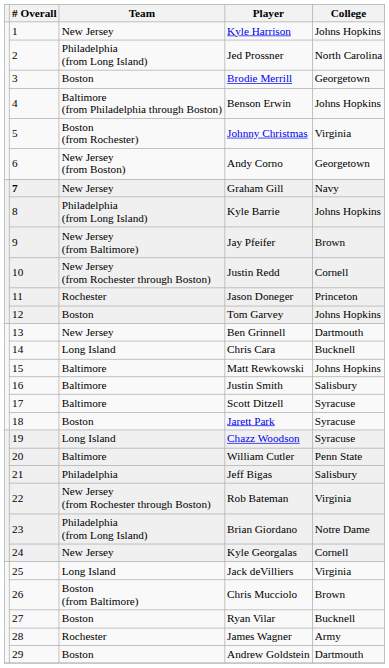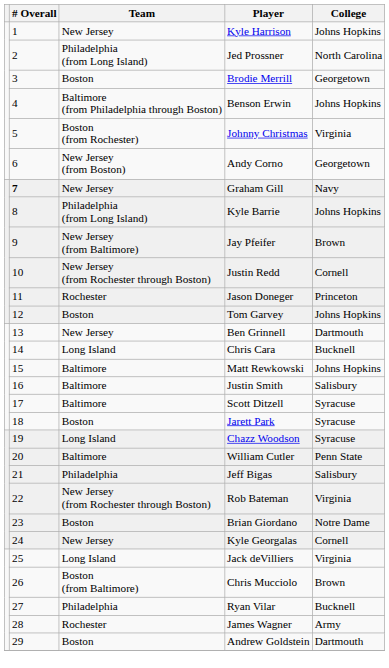Brian Giordano | Team: Philadelphia (from Long Island) -> Boston
Ryan Vilar | Team: Boston -> Philadelphia
